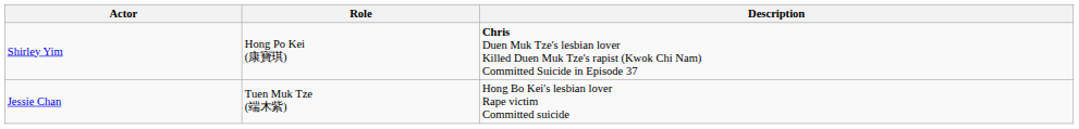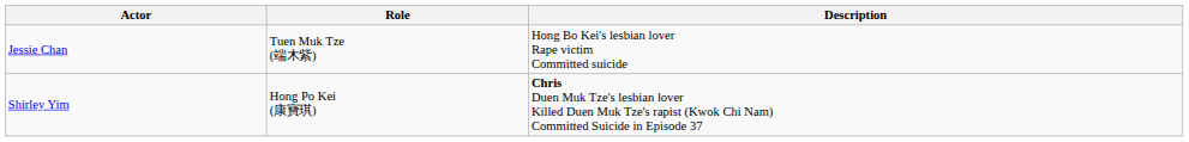rows swapped: Jessie Chan <-> Shirley Yim
